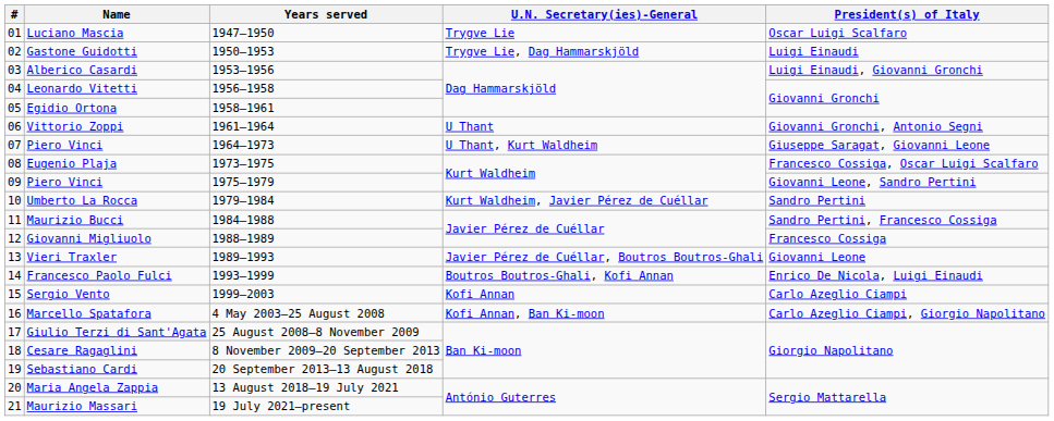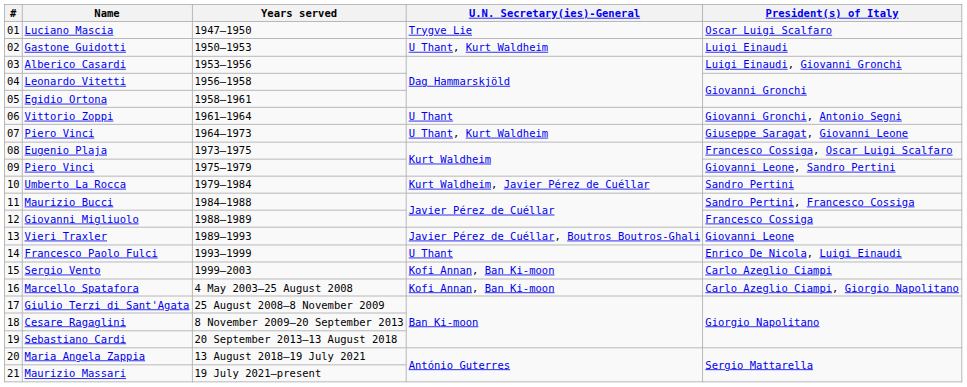Gastone Guidotti | U.N. Secretary(ies)-General: Trygve Lie, Dag Hammarskjöld -> U Thant, Kurt Waldheim
Francesco Paolo Fulci | U.N. Secretary(ies)-General: Boutros Boutros-Ghali, Kofi Annan -> U Thant
Sergio Vento | U.N. Secretary(ies)-General: Kofi Annan -> Kofi Annan, Ban Ki-moon
